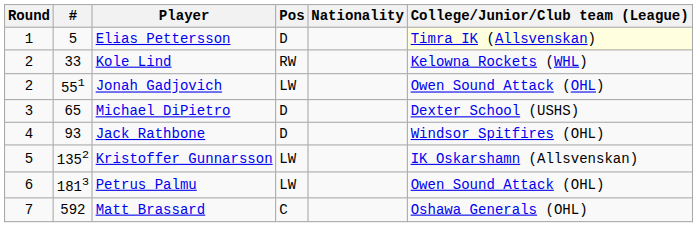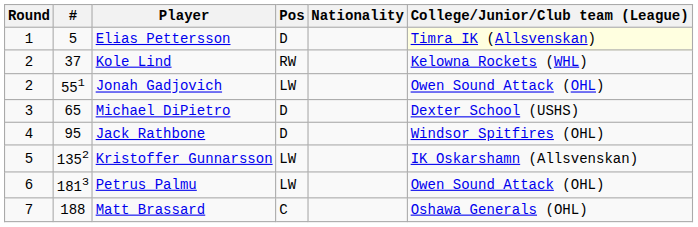Kole Lind | #: 33 -> 37
Jack Rathbone | #: 93 -> 95
Matt Brassard | #: 592 -> 188
